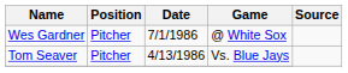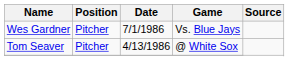Wes Gardner | Game: @ White Sox -> Vs. Blue Jays
Tom Seaver | Game: Vs. Blue Jays -> @ White Sox
